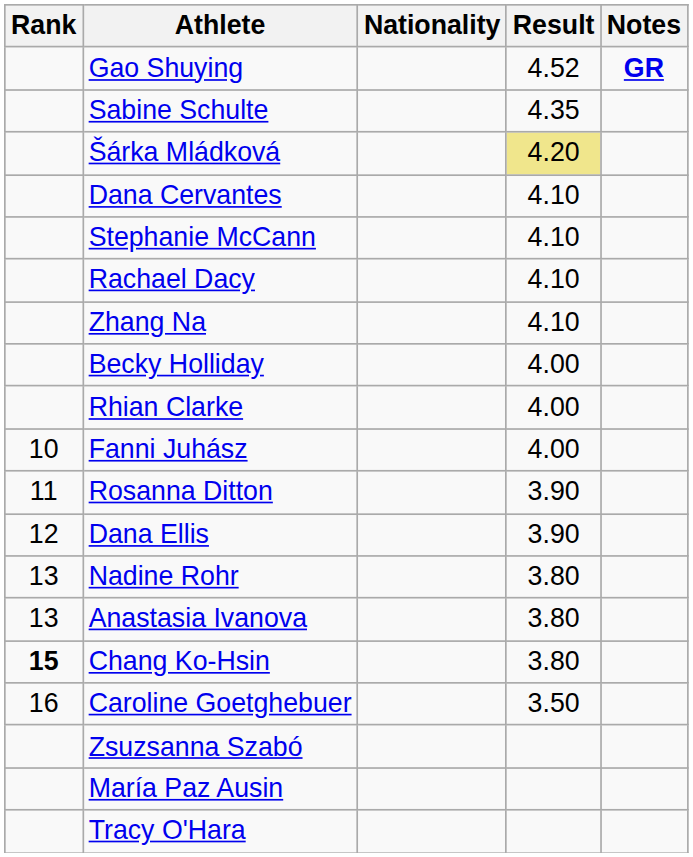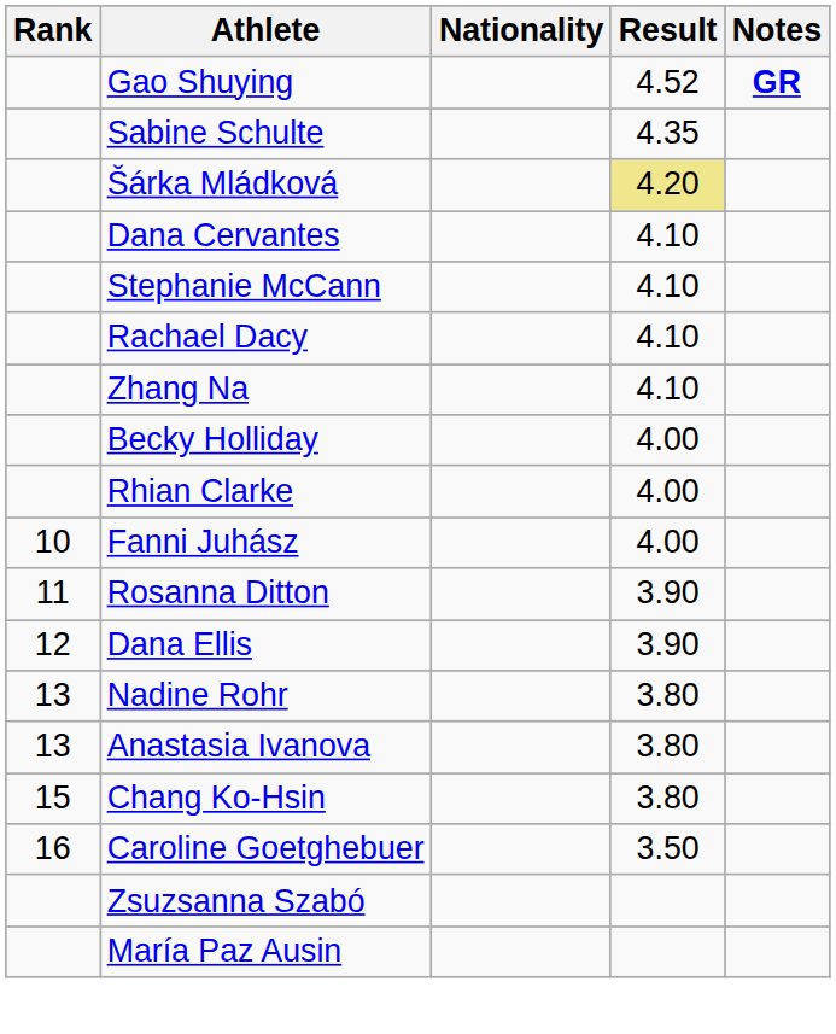Chang Ko-Hsin | Rank: bold -> normal
- row: Tracy O'Hara
